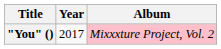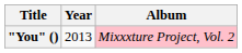"You" () | Year: 2017 -> 2013
